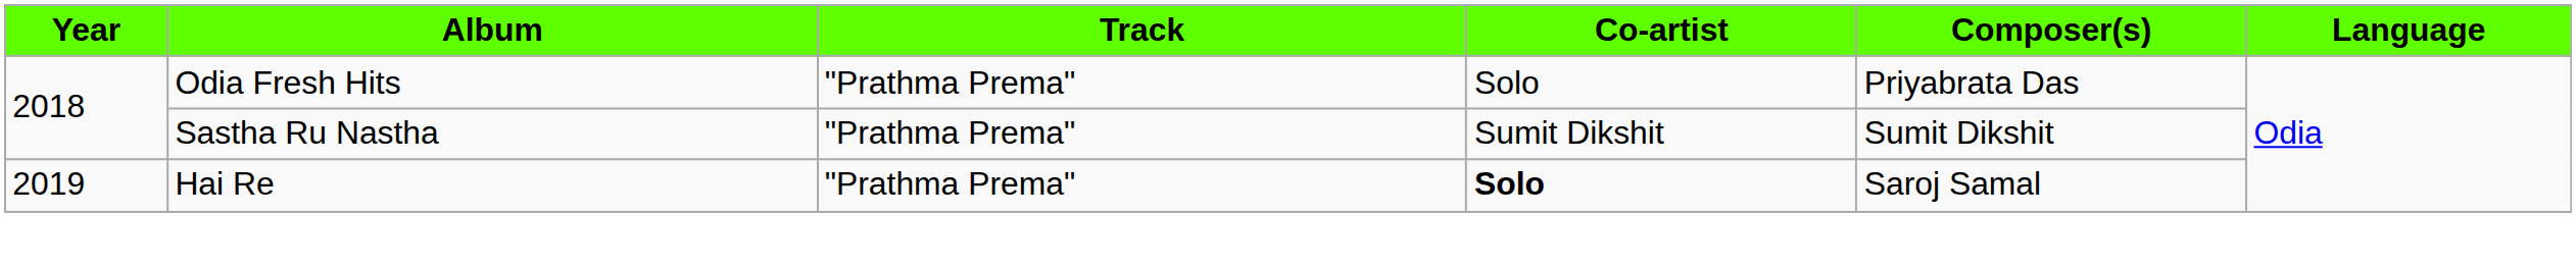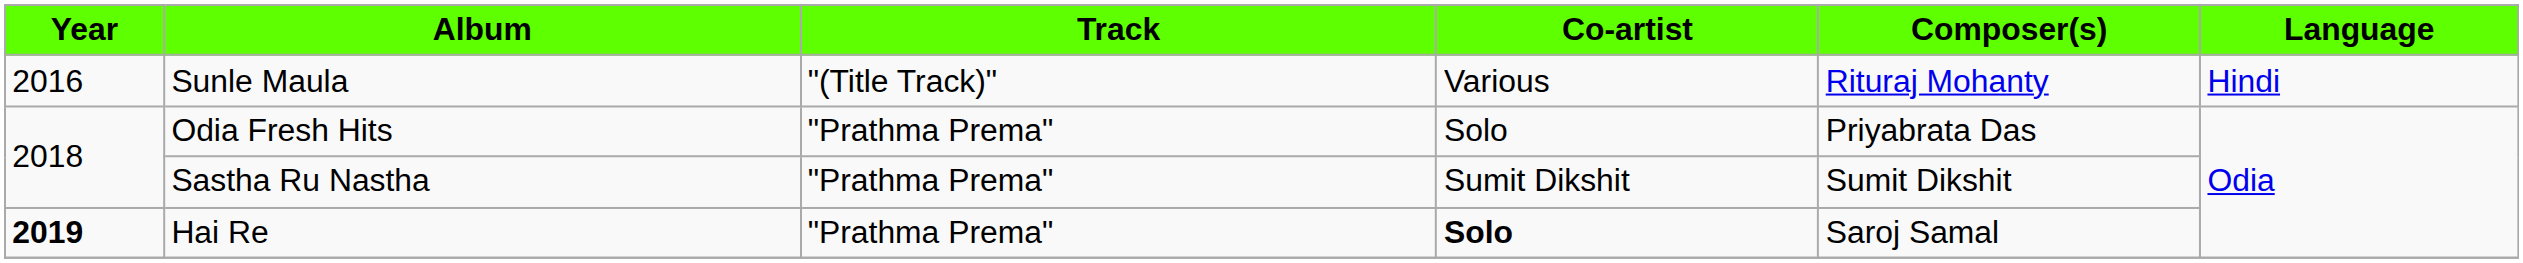+ row: 2016 | Sunle Maula | "(Title Track)" | Various | Rituraj Mohanty | Hindi
Hai Re | Year: normal -> bold
